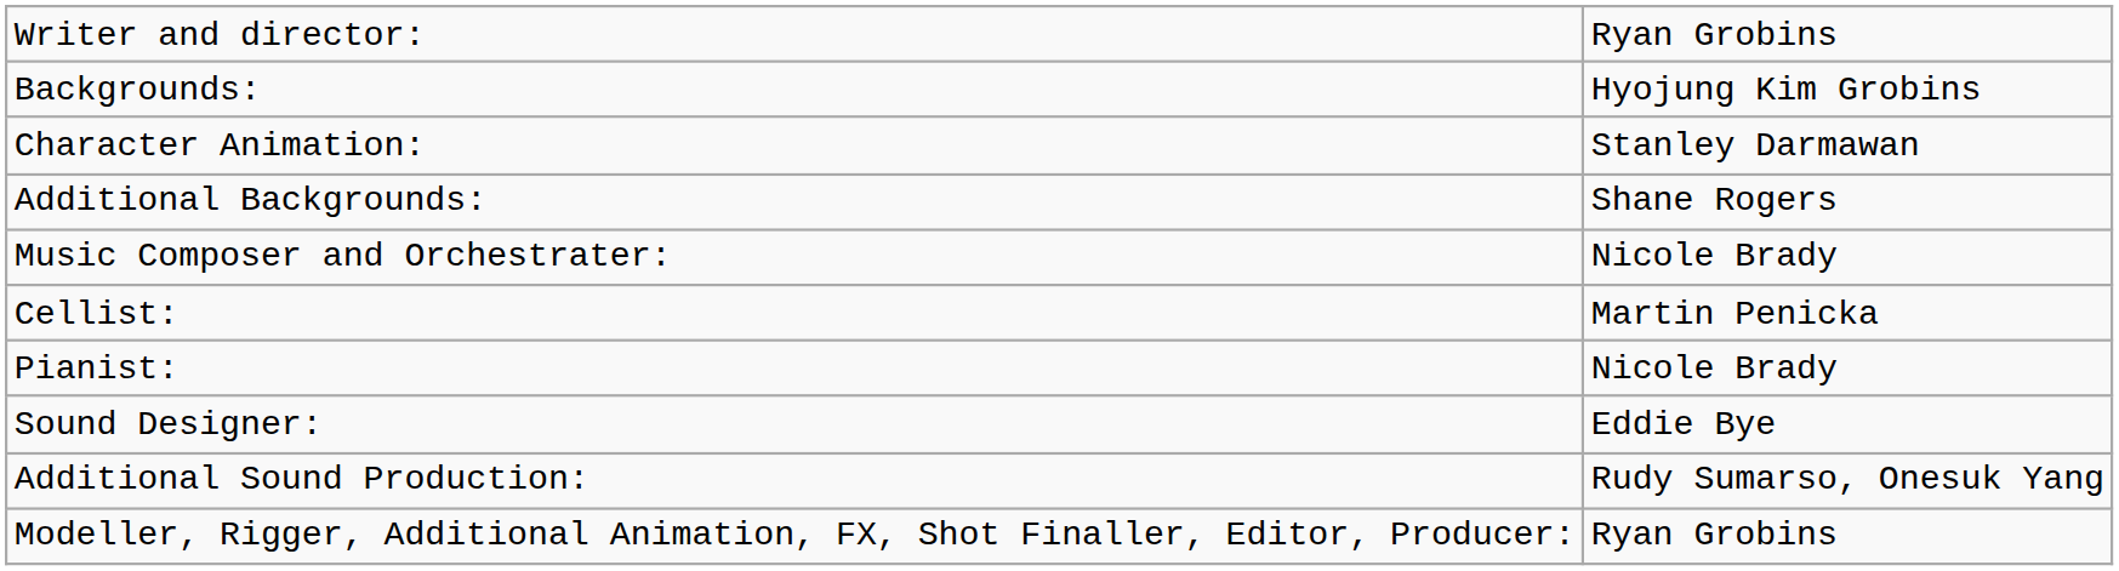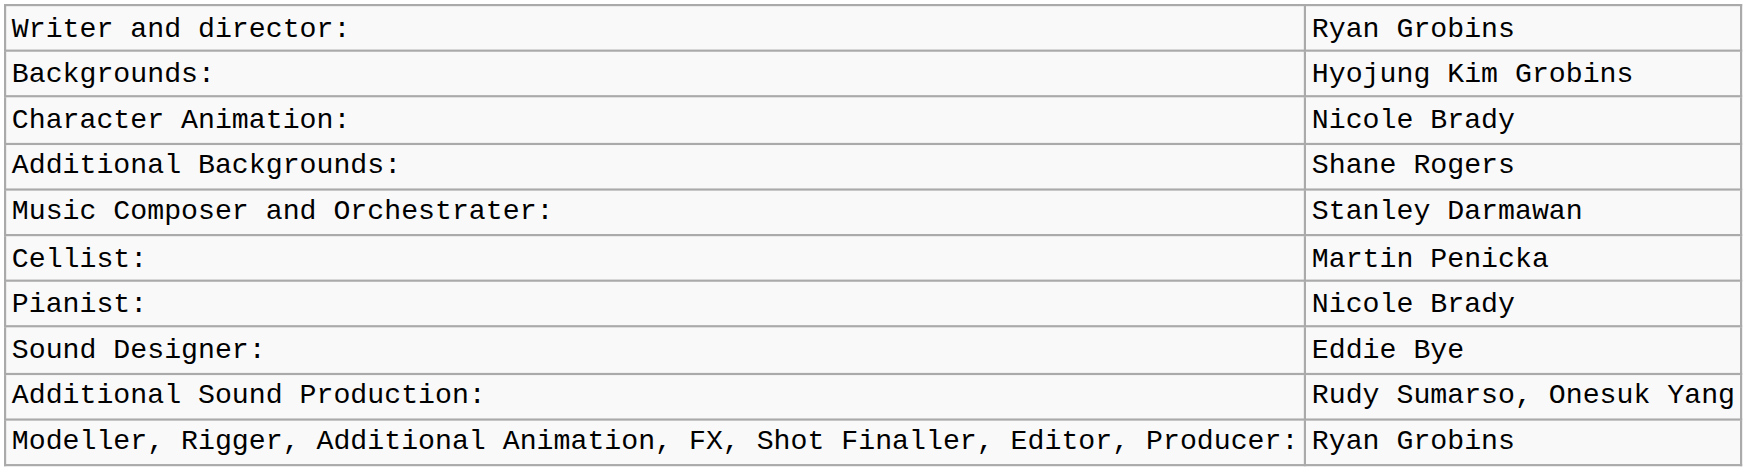Character Animation: | column 2: Stanley Darmawan -> Nicole Brady
Music Composer and Orchestrater: | column 2: Nicole Brady -> Stanley Darmawan
